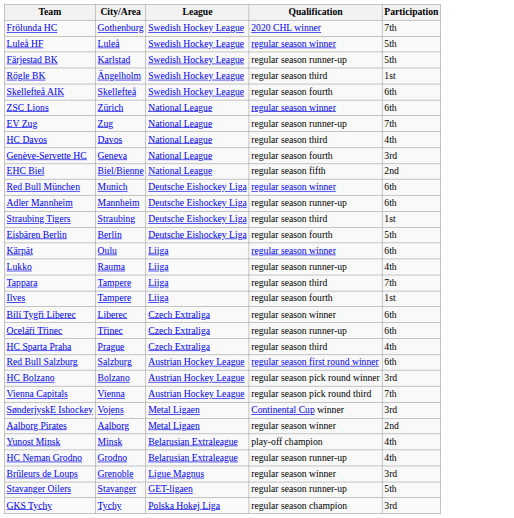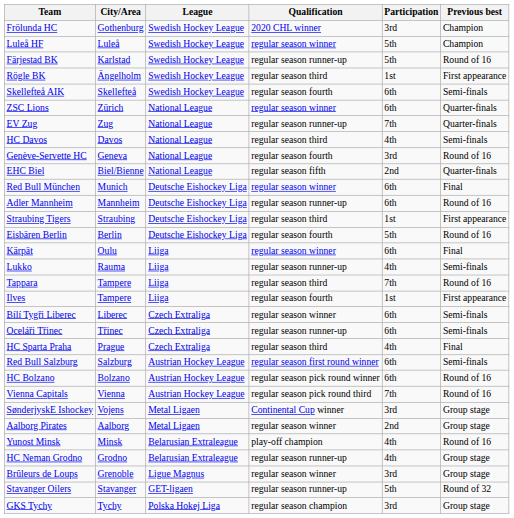+ column: Previous best | Champion | Champion | Round of 16 | First appearance | Semi-finals | Quarter-finals | Quarter-finals | Semi-finals | Round of 16 | Quarter-finals | Final | Round of 16 | First appearance | Round of 16 | Final | Semi-finals | Round of 16 | First appearance | Semi-finals | Semi-finals | Final | Semi-finals | Round of 16 | Round of 16 | Group stage | Group stage | Round of 16 | Group stage | Group stage | Round of 32 | Group stage
Frölunda HC | Participation: 7th -> 3rd
HC Bolzano | Participation: 3rd -> 6th
